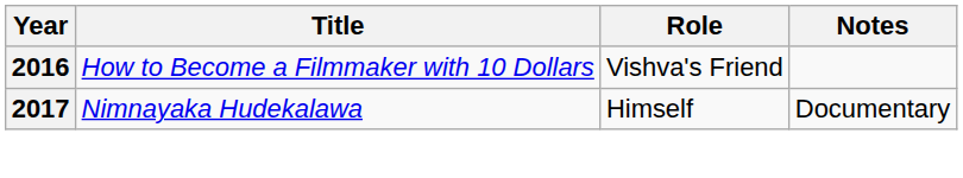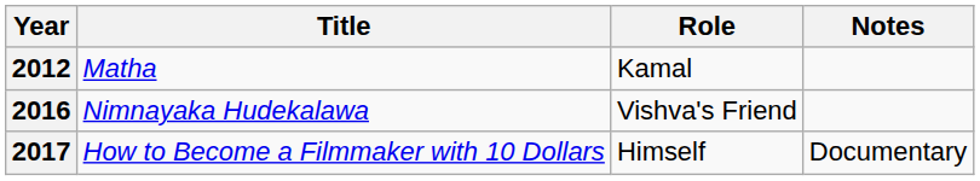+ row: 2012 | Matha | Kamal
2016 | Title: How to Become a Filmmaker with 10 Dollars -> Nimnayaka Hudekalawa
2017 | Title: Nimnayaka Hudekalawa -> How to Become a Filmmaker with 10 Dollars
